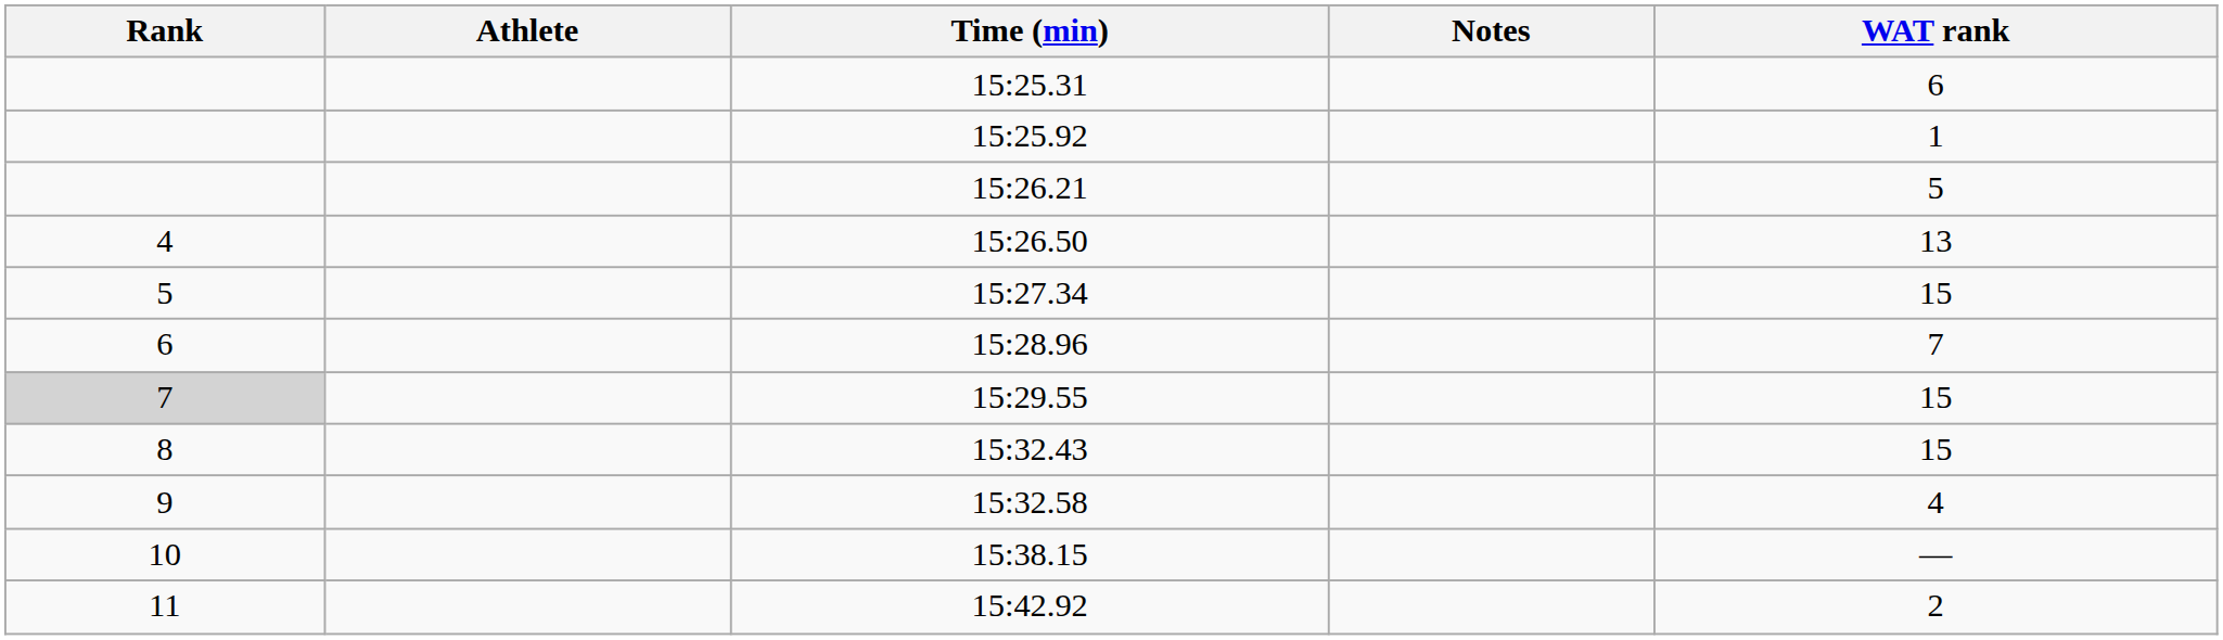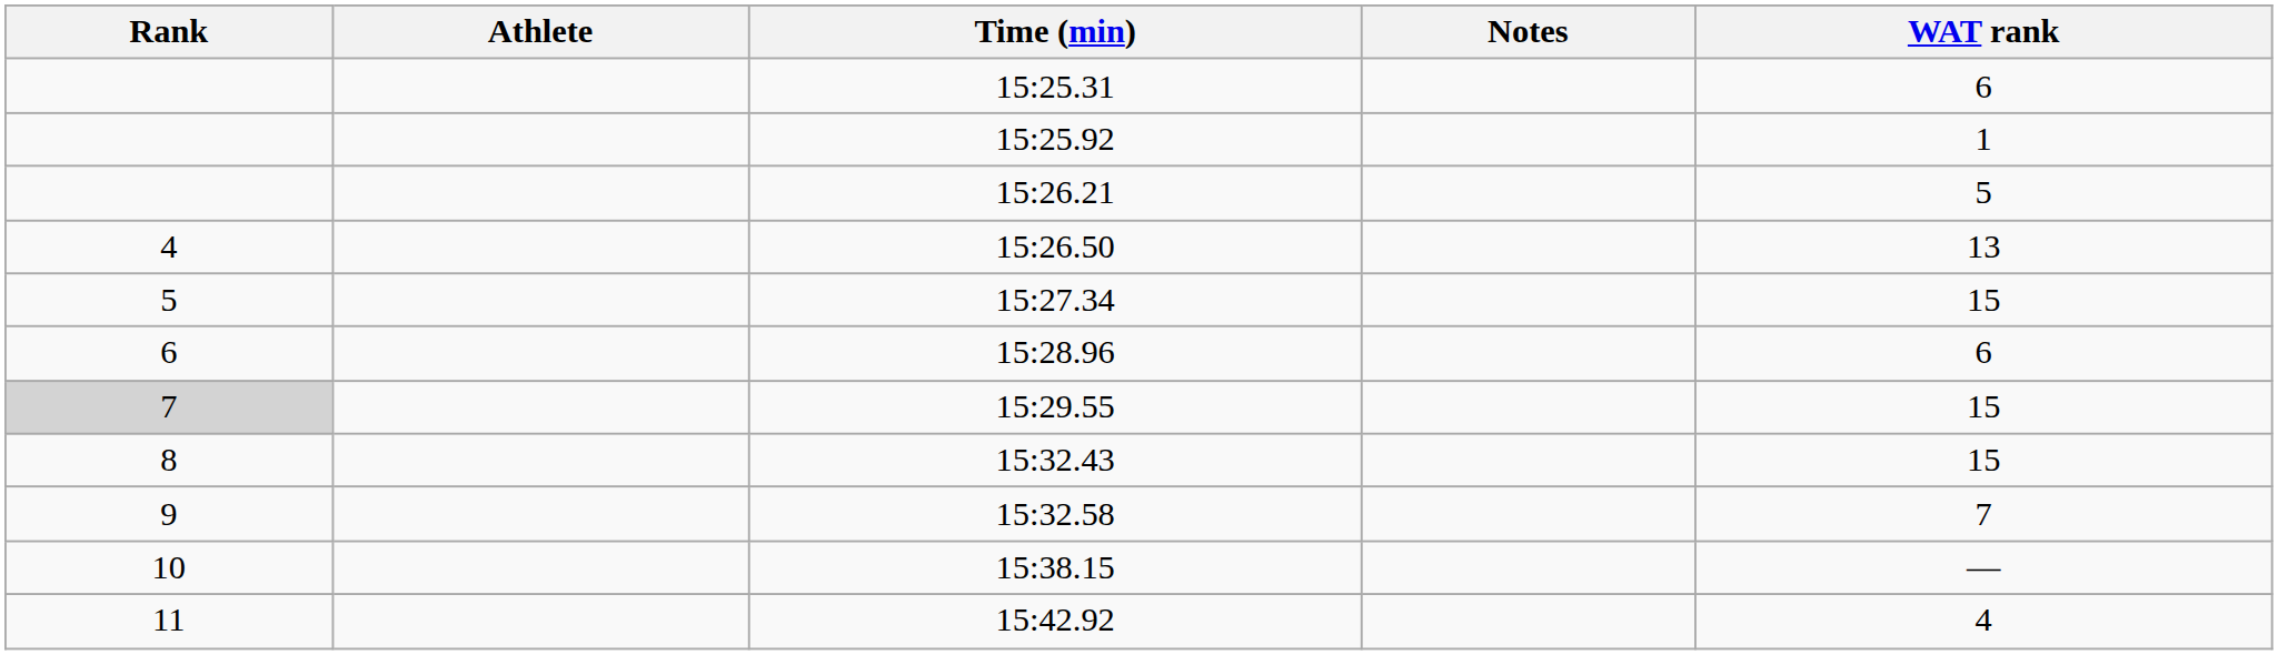15:28.96 | WAT rank: 7 -> 6
15:32.58 | WAT rank: 4 -> 7
15:42.92 | WAT rank: 2 -> 4
